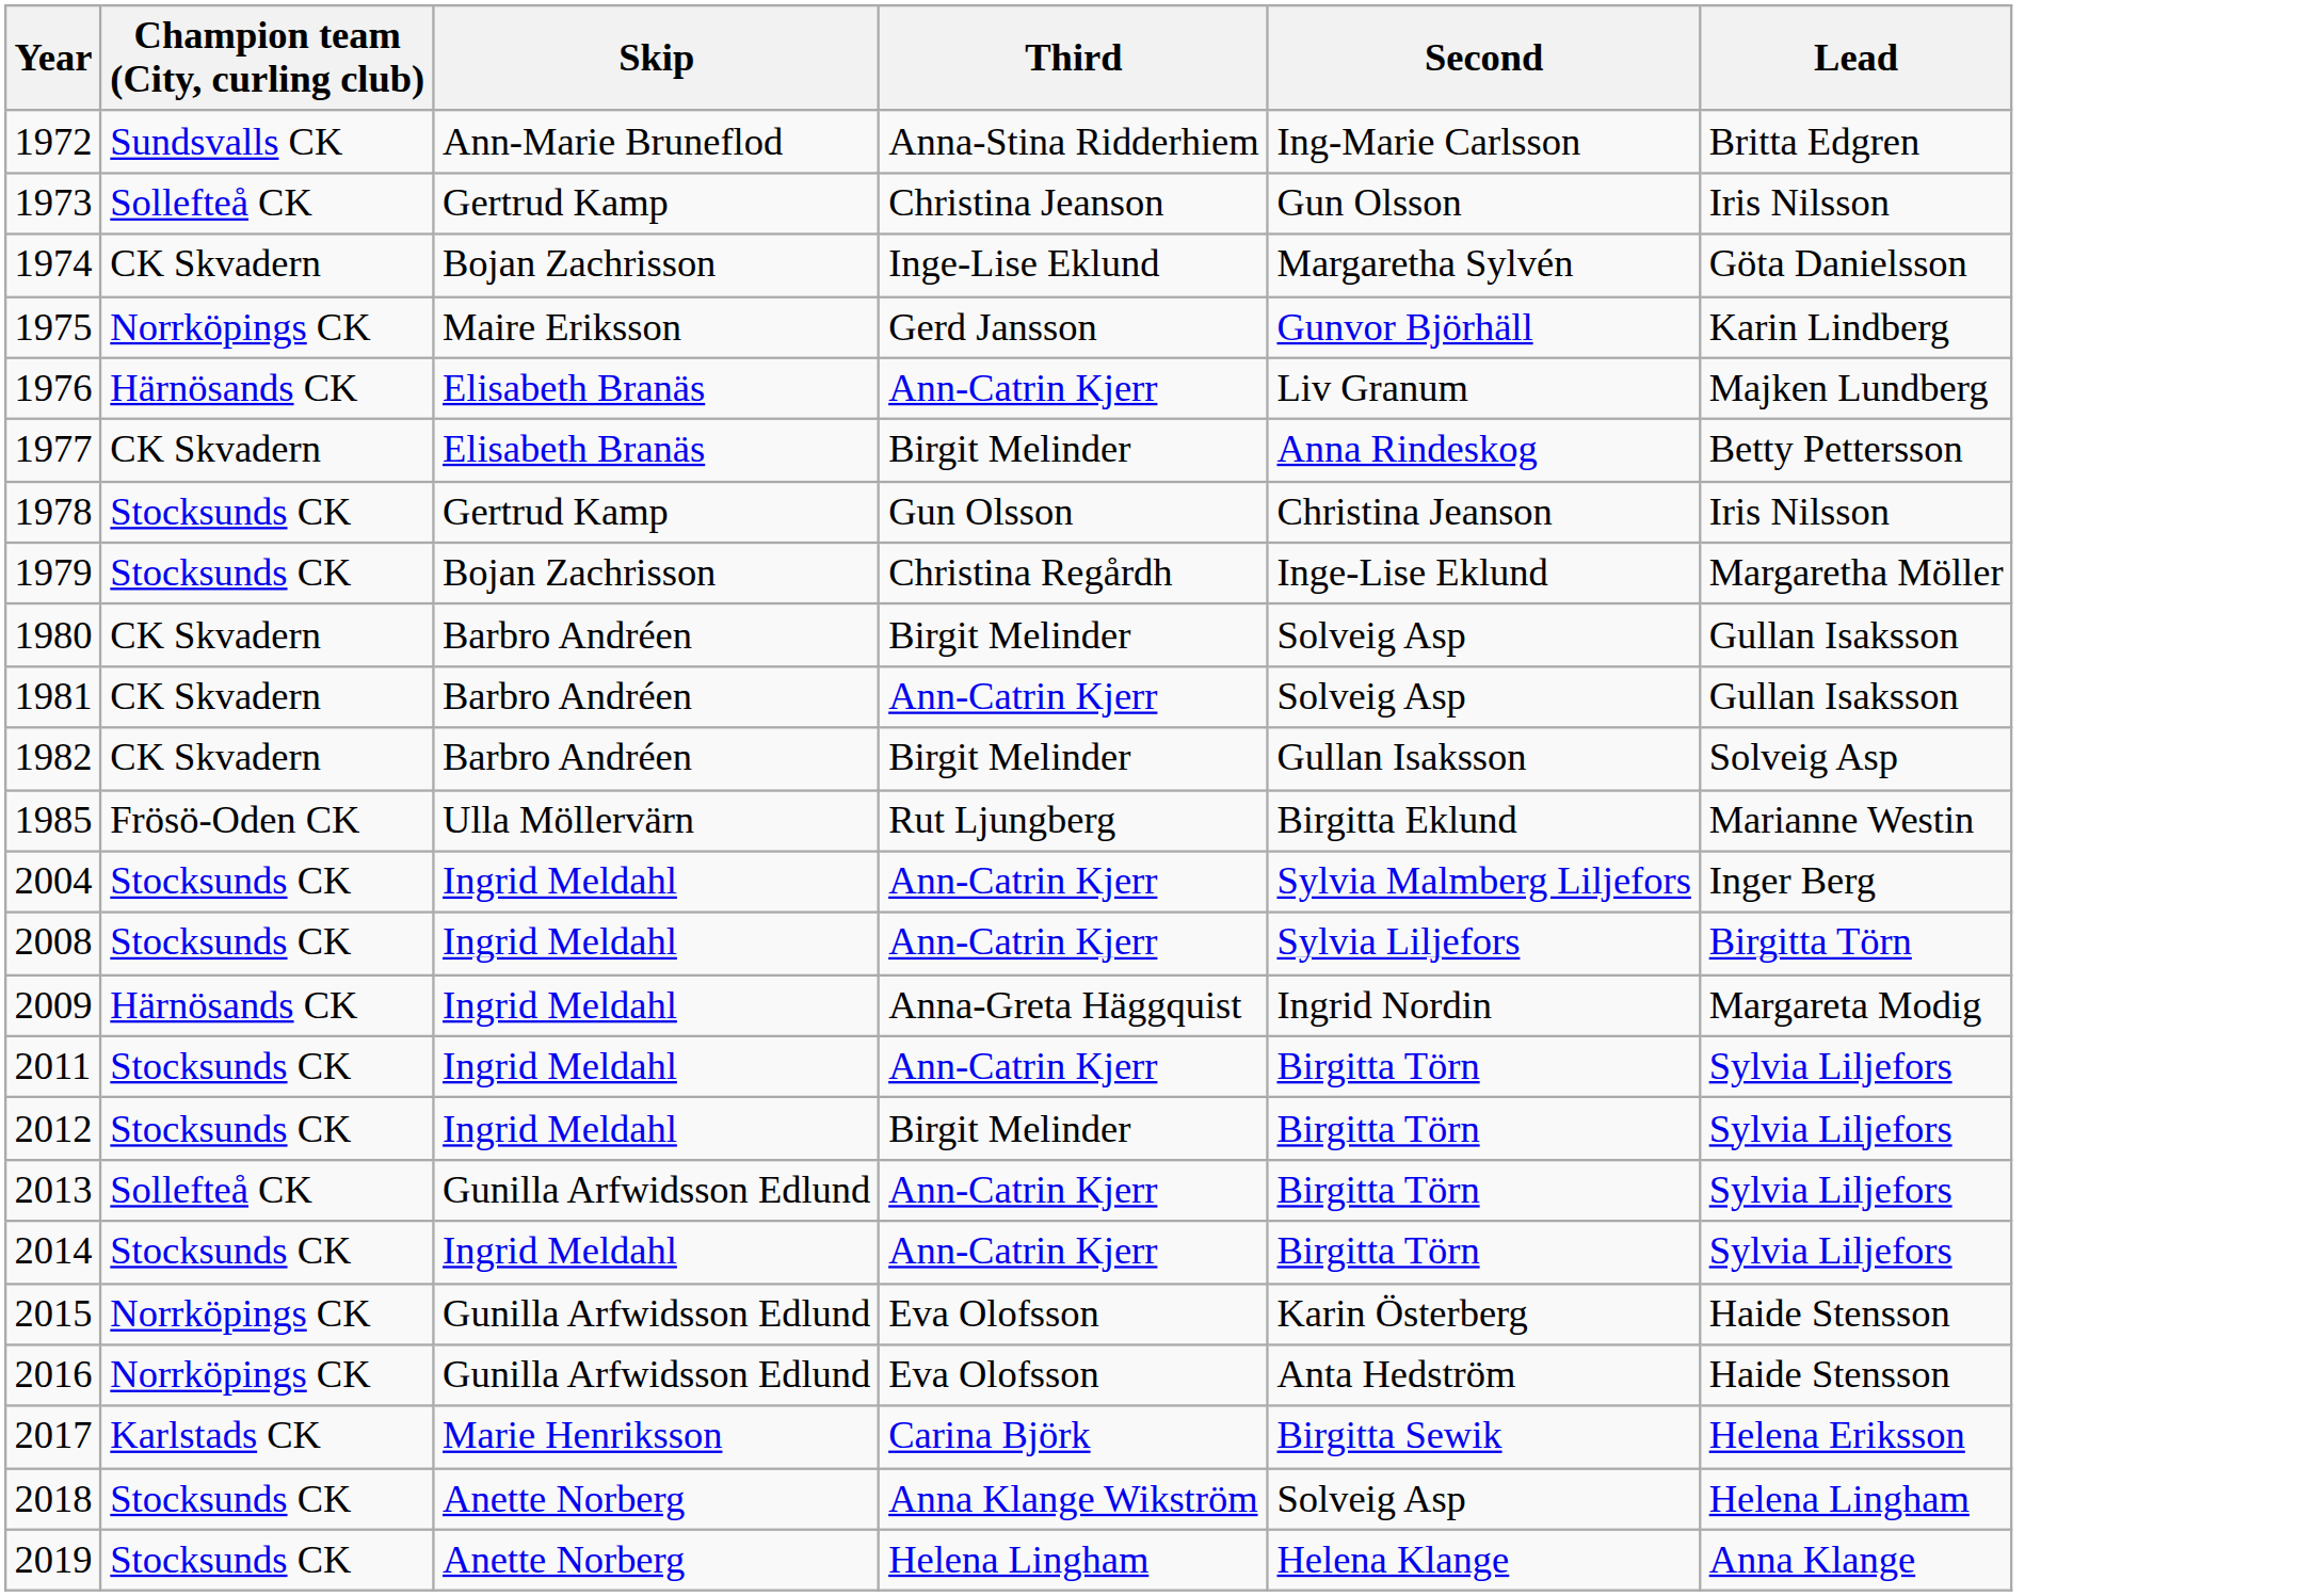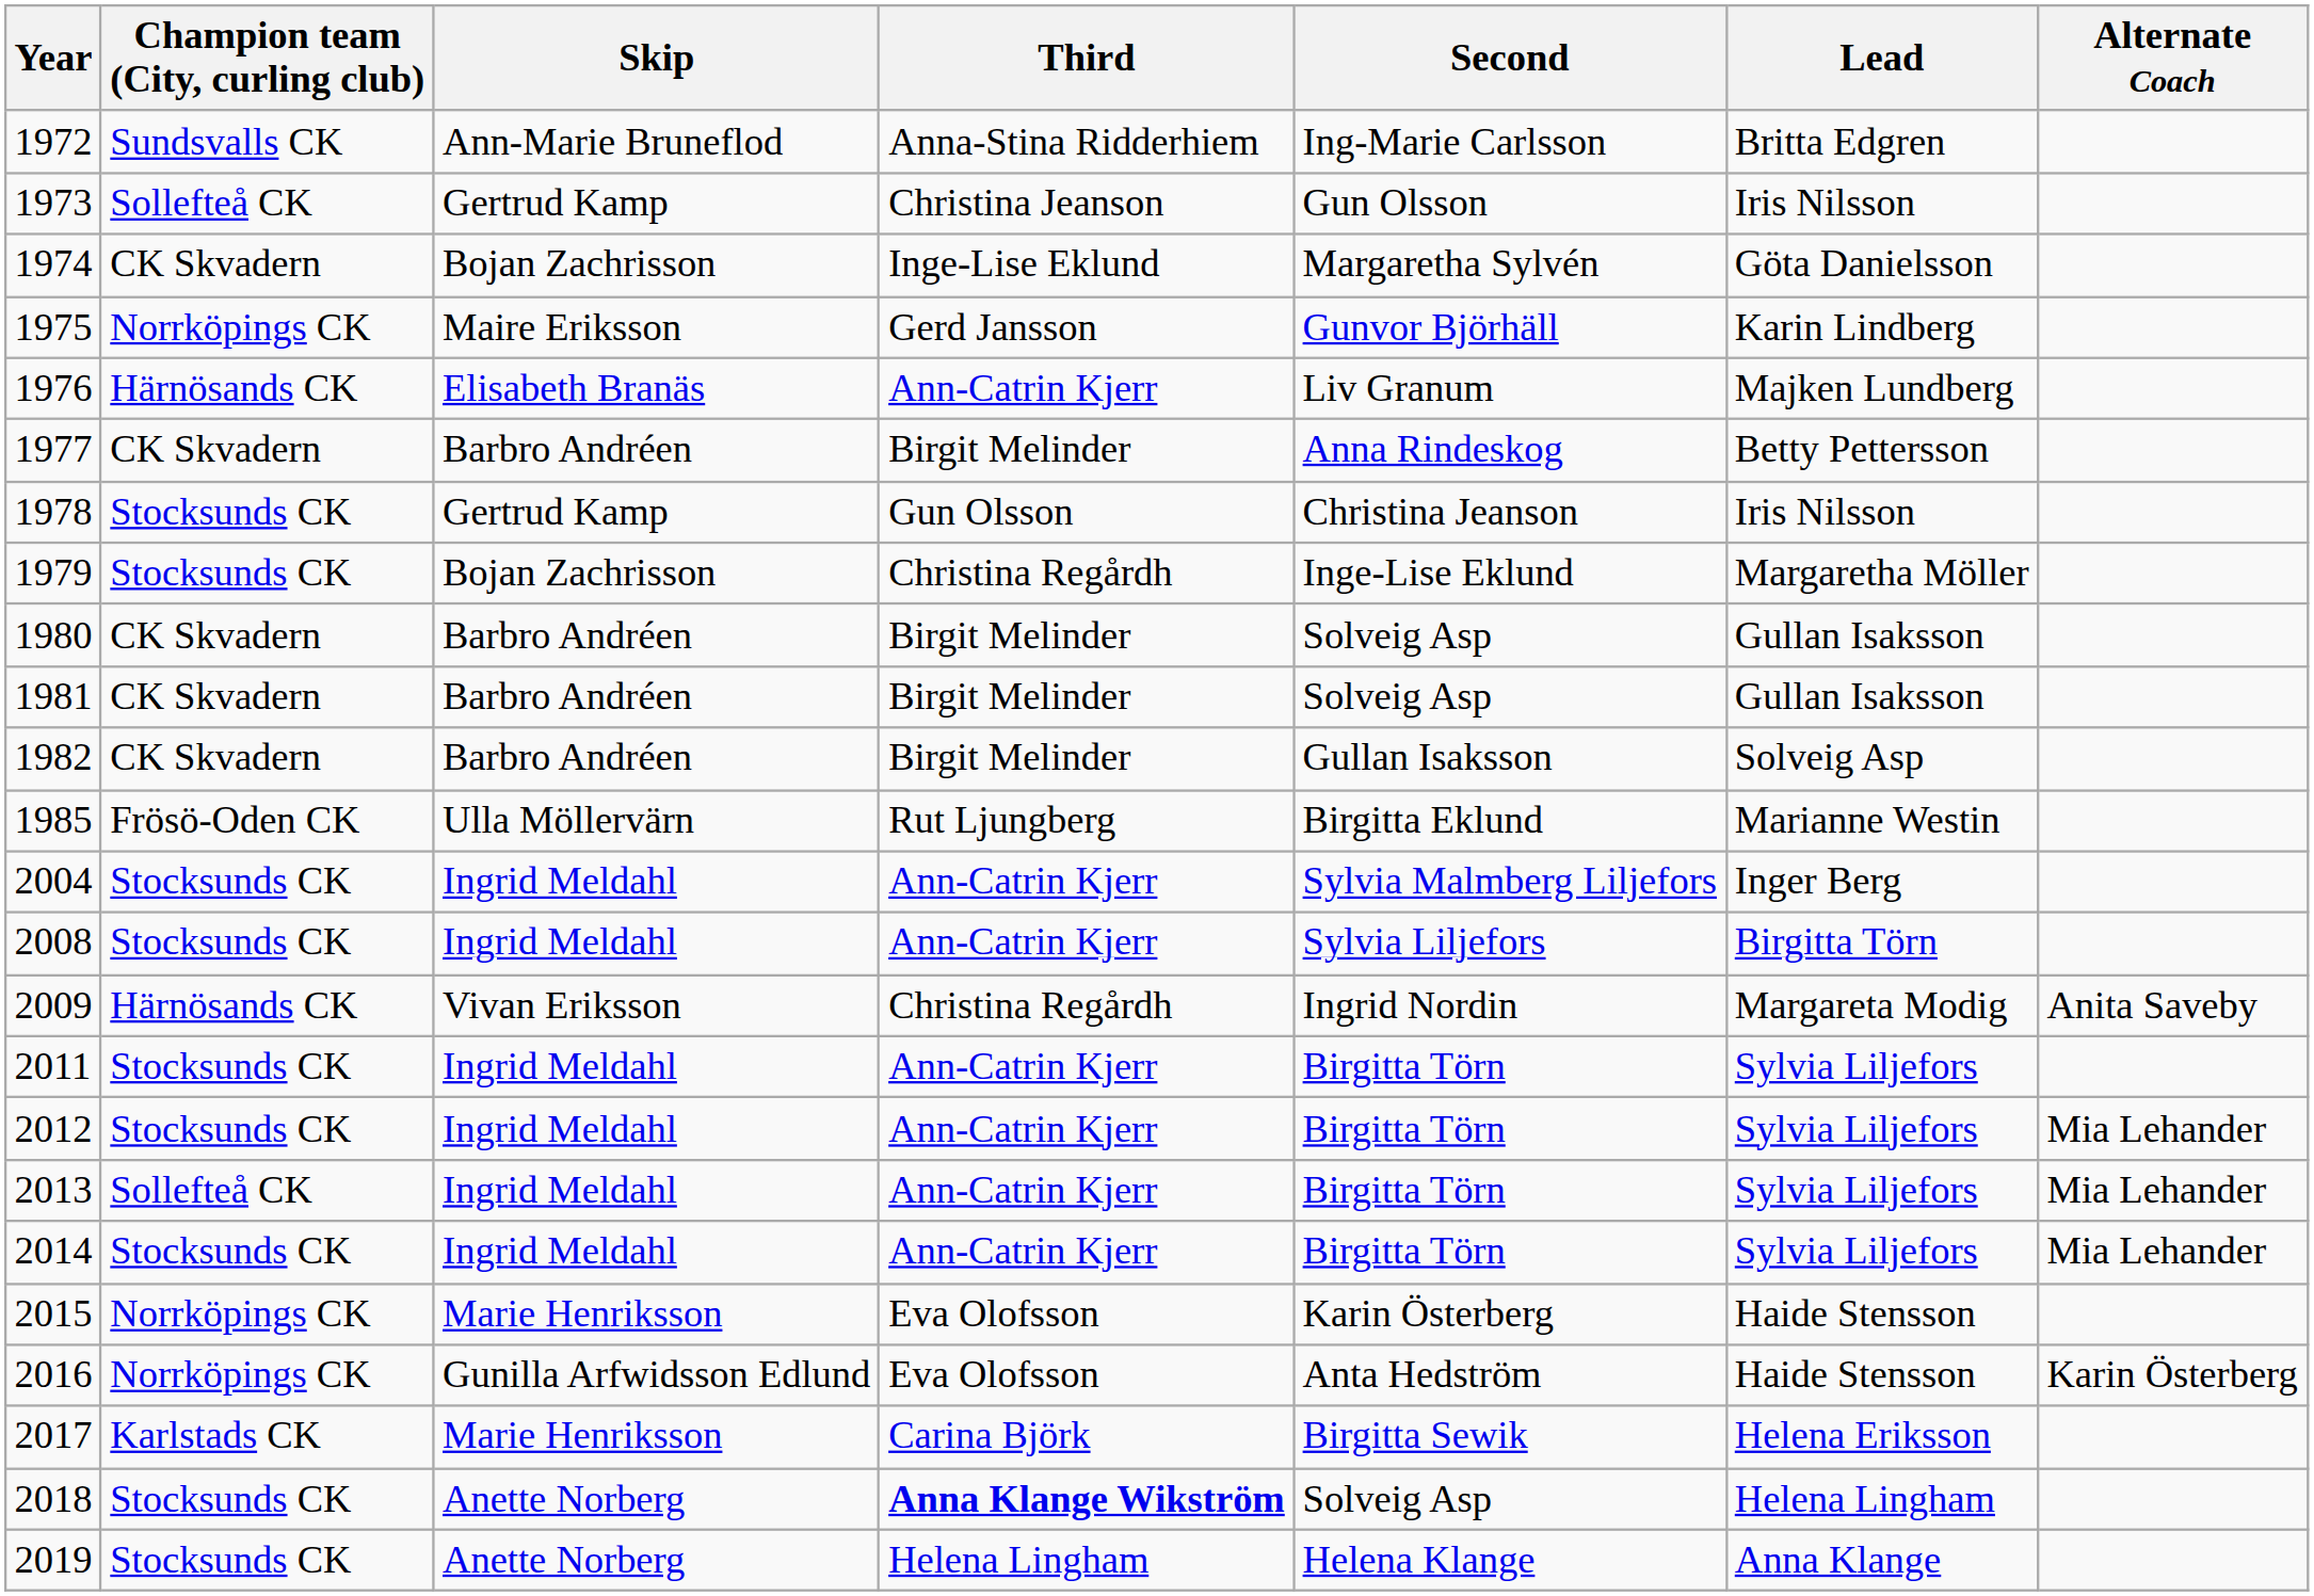+ column: Alternate Coach | Anita Saveby | Mia Lehander | Mia Lehander | Mia Lehander | Karin Österberg
1977 | Skip: Elisabeth Branäs -> Barbro Andréen
1981 | Third: Ann-Catrin Kjerr -> Birgit Melinder
2009 | Skip: Ingrid Meldahl -> Vivan Eriksson
2009 | Third: Anna-Greta Häggquist -> Christina Regårdh
2012 | Third: Birgit Melinder -> Ann-Catrin Kjerr
2013 | Skip: Gunilla Arfwidsson Edlund -> Ingrid Meldahl
2015 | Skip: Gunilla Arfwidsson Edlund -> Marie Henriksson
2018 | Third: normal -> bold
